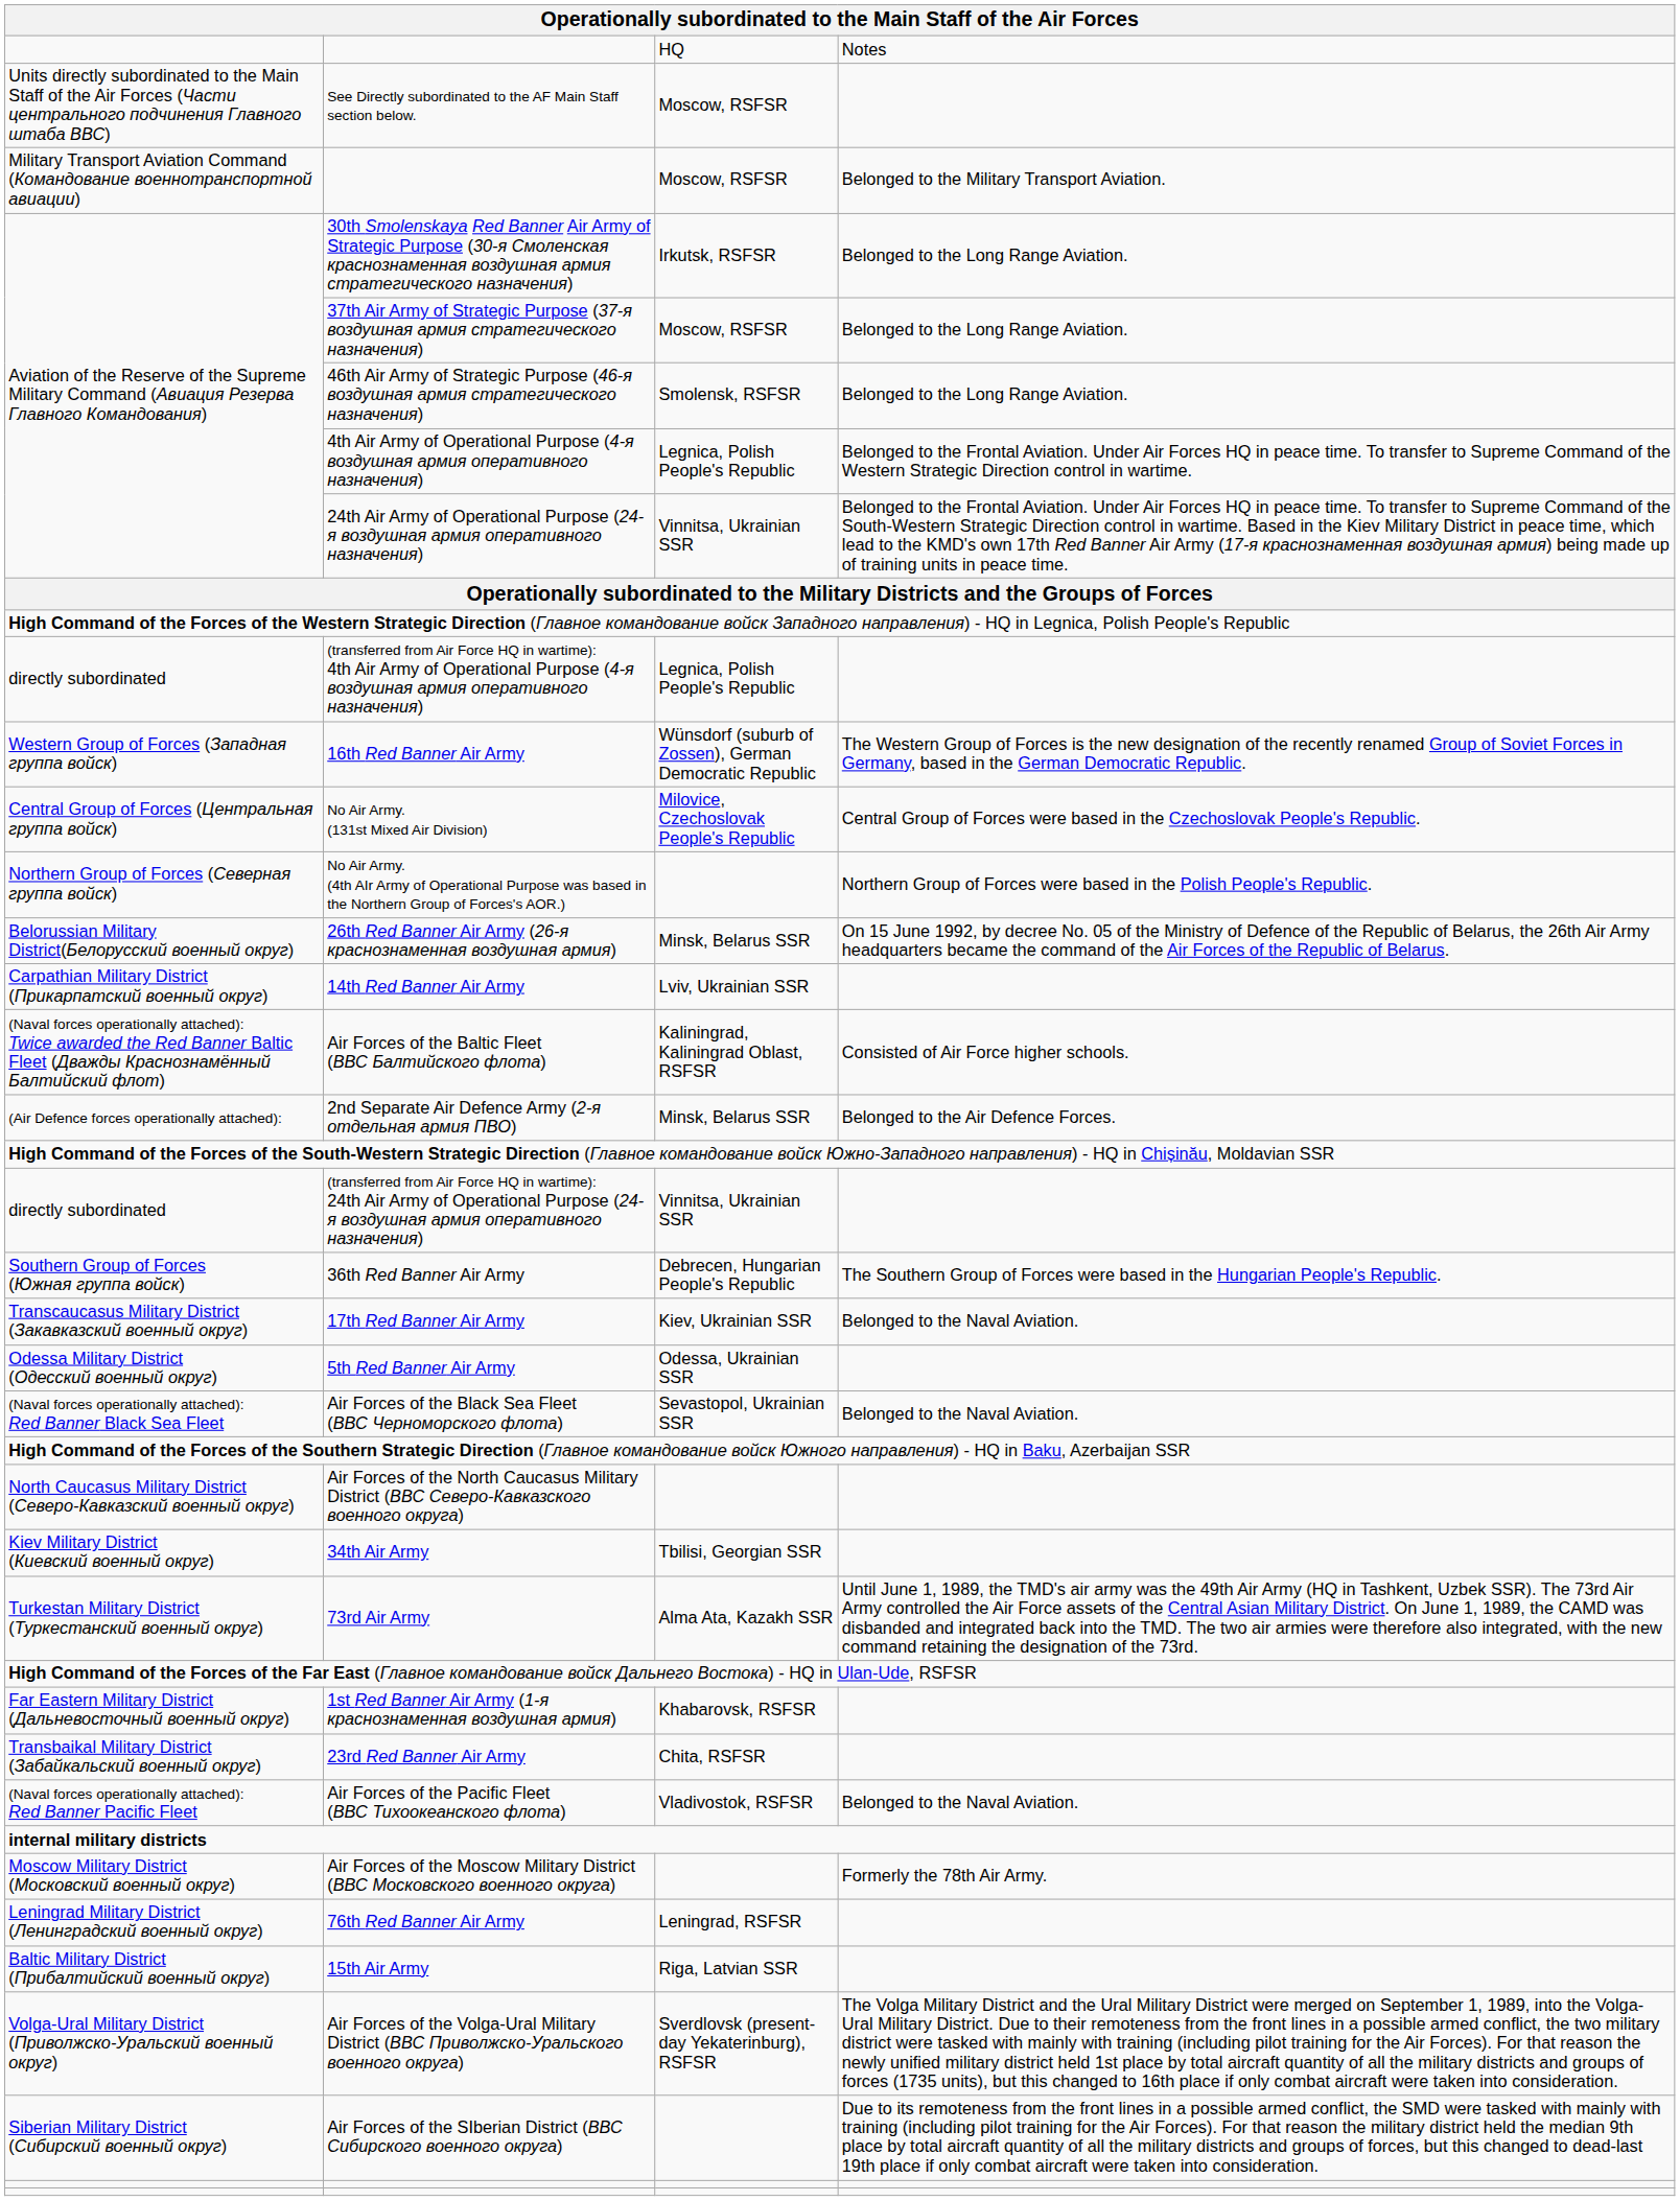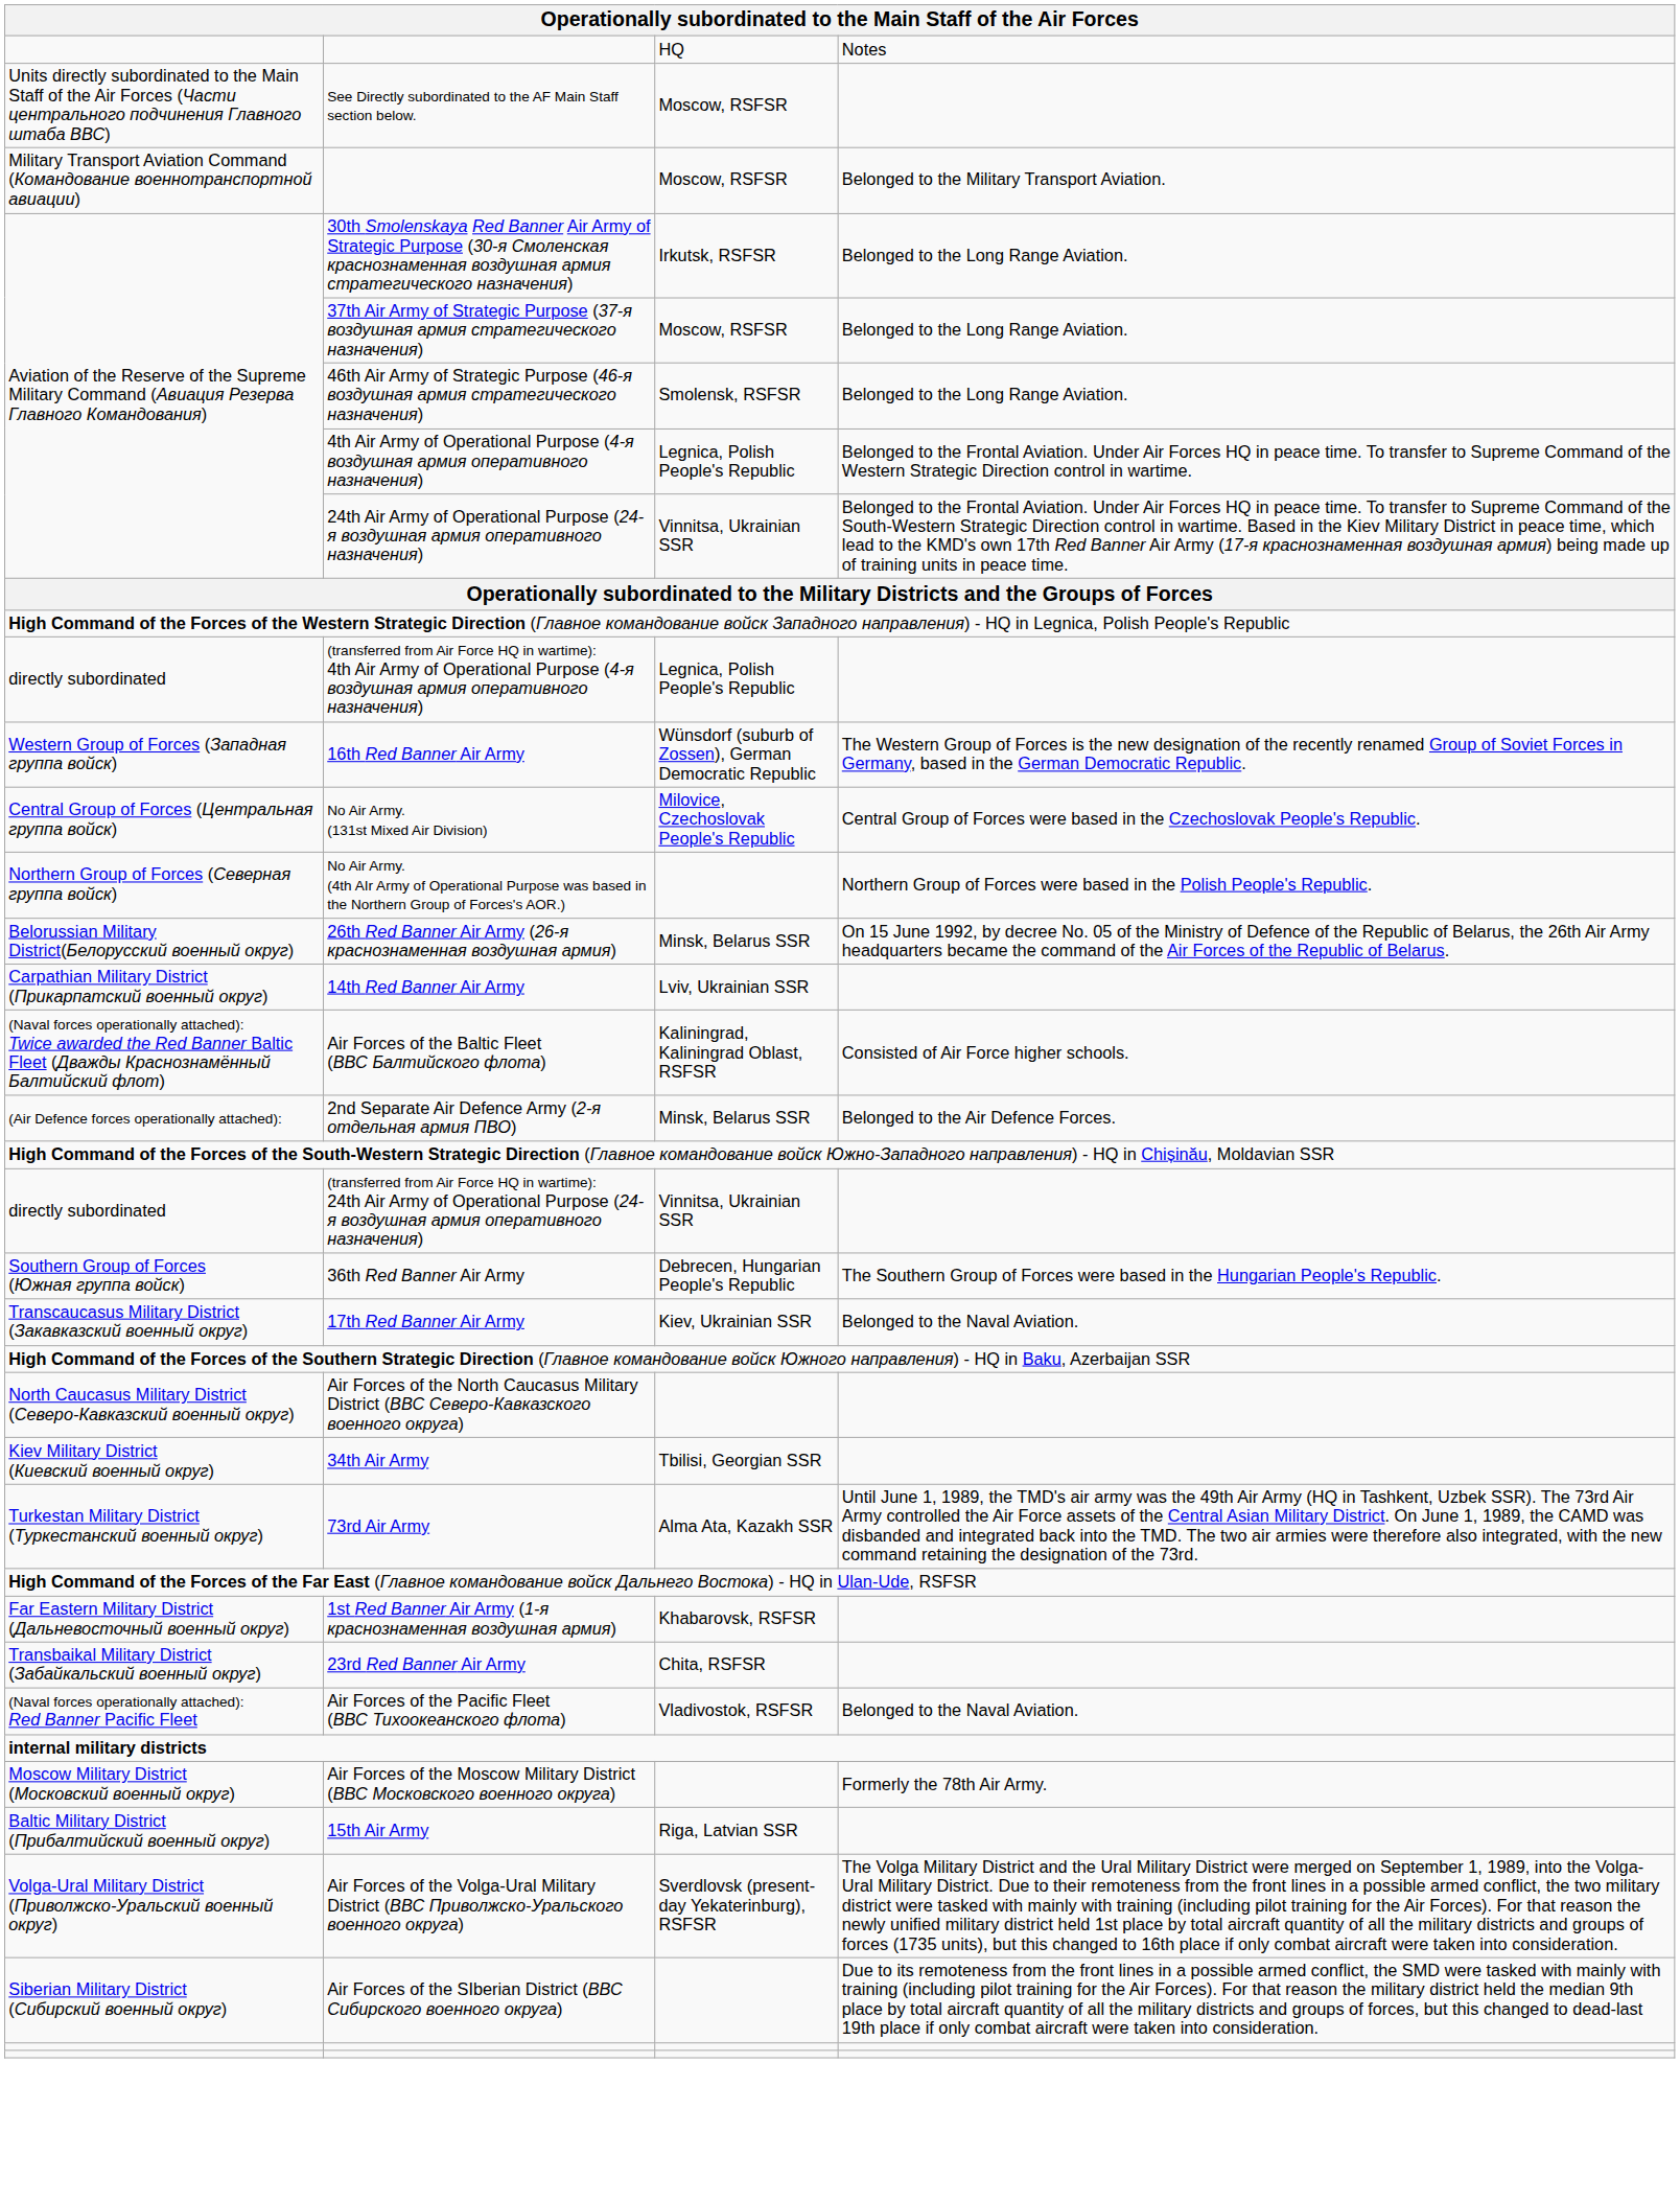- row: Odessa Military District (Одесский военный округ) | 5th Red Banner Air Army | Odessa, Ukrainian SSR
- row: (Naval forces operationally attached): Red Banner Black Sea Fleet | Air Forces of the Black Sea Fleet (ВВС Черноморского флота) | Sevastopol, Ukrainian SSR | Belonged to the Naval Aviation.
- row: Leningrad Military District (Ленинградский военный округ) | 76th Red Banner Air Army | Leningrad, RSFSR
